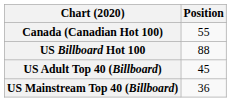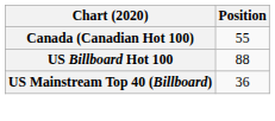- row: US Adult Top 40 (Billboard) | 45
